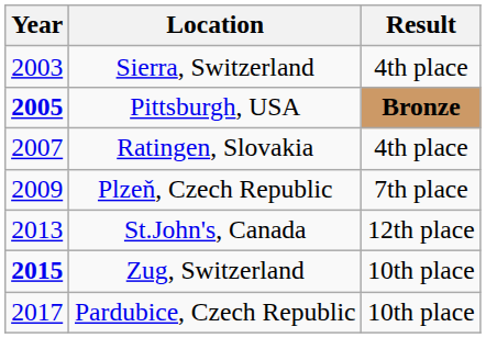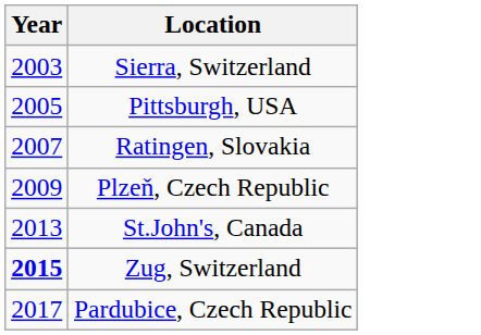- column: Result | 4th place | Bronze | 4th place | 7th place | 12th place | 10th place | 10th place
Pittsburgh, USA | Year: bold -> normal
